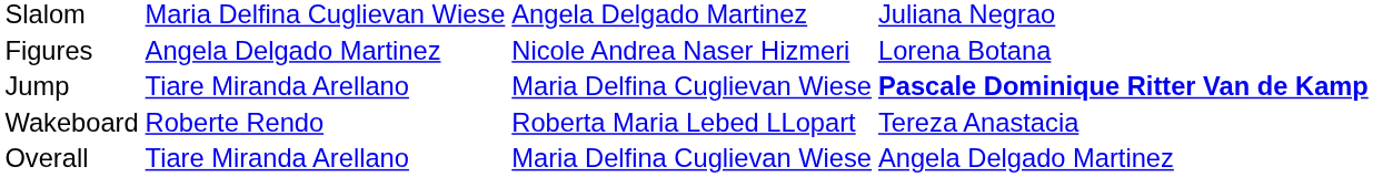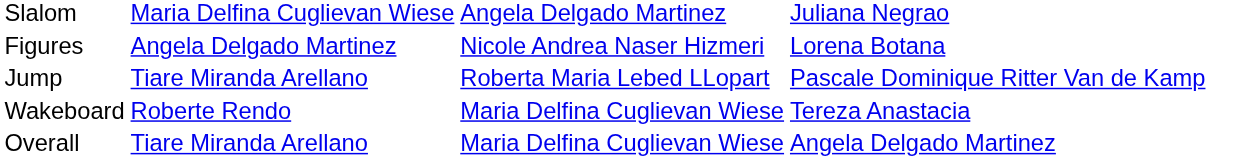Jump | column 3: Maria Delfina Cuglievan Wiese -> Roberta Maria Lebed LLopart
Jump | column 4: bold -> normal
Wakeboard | column 3: Roberta Maria Lebed LLopart -> Maria Delfina Cuglievan Wiese
